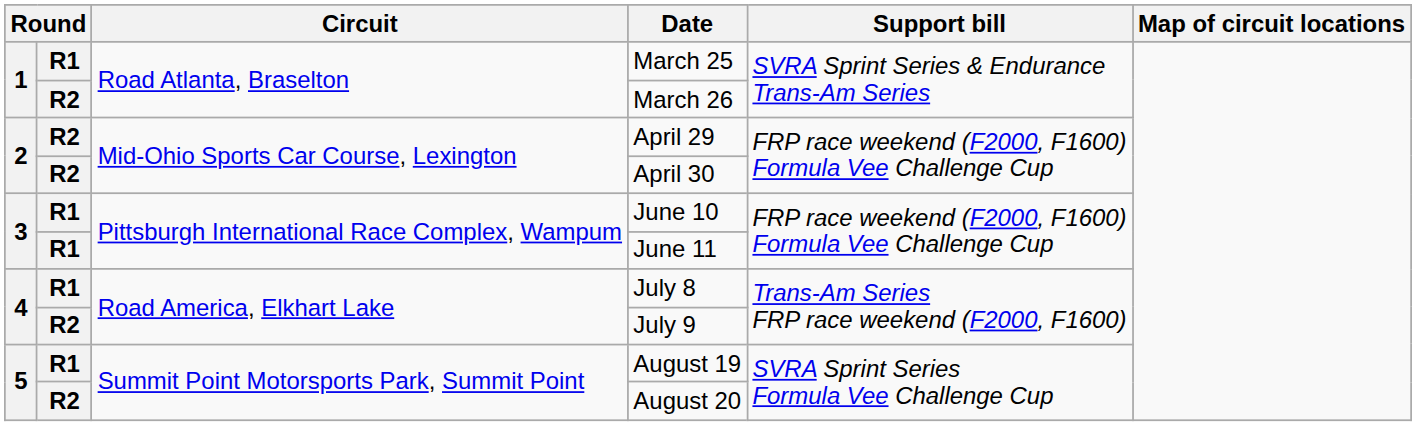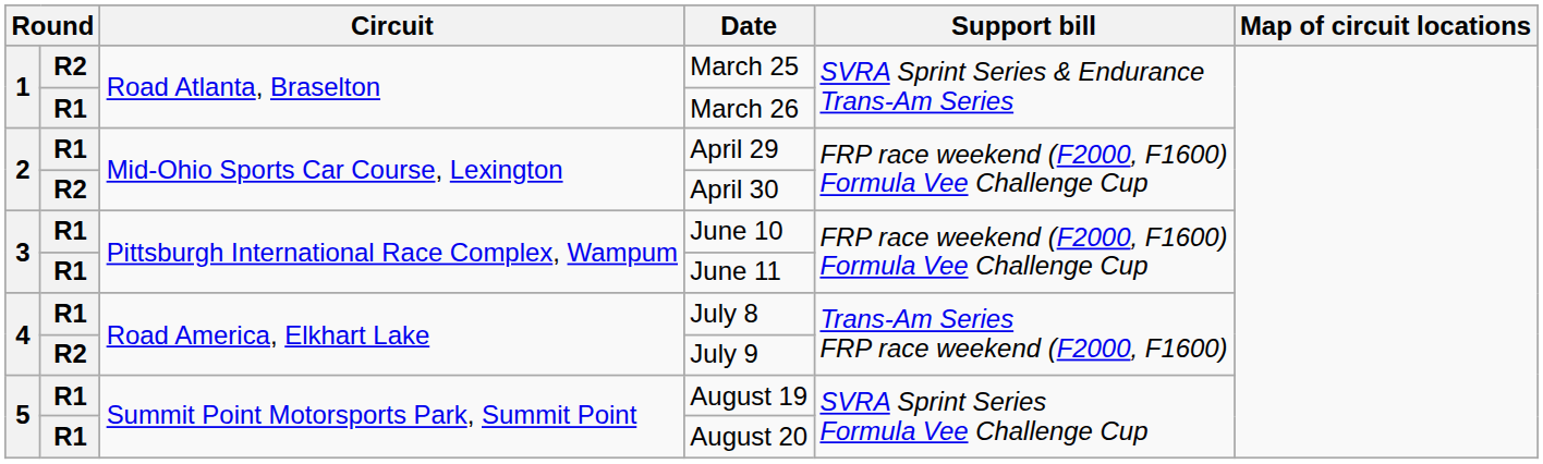March 25 | column 2: R1 -> R2
March 26 | column 2: R2 -> R1
April 29 | column 2: R2 -> R1
August 20 | column 2: R2 -> R1
